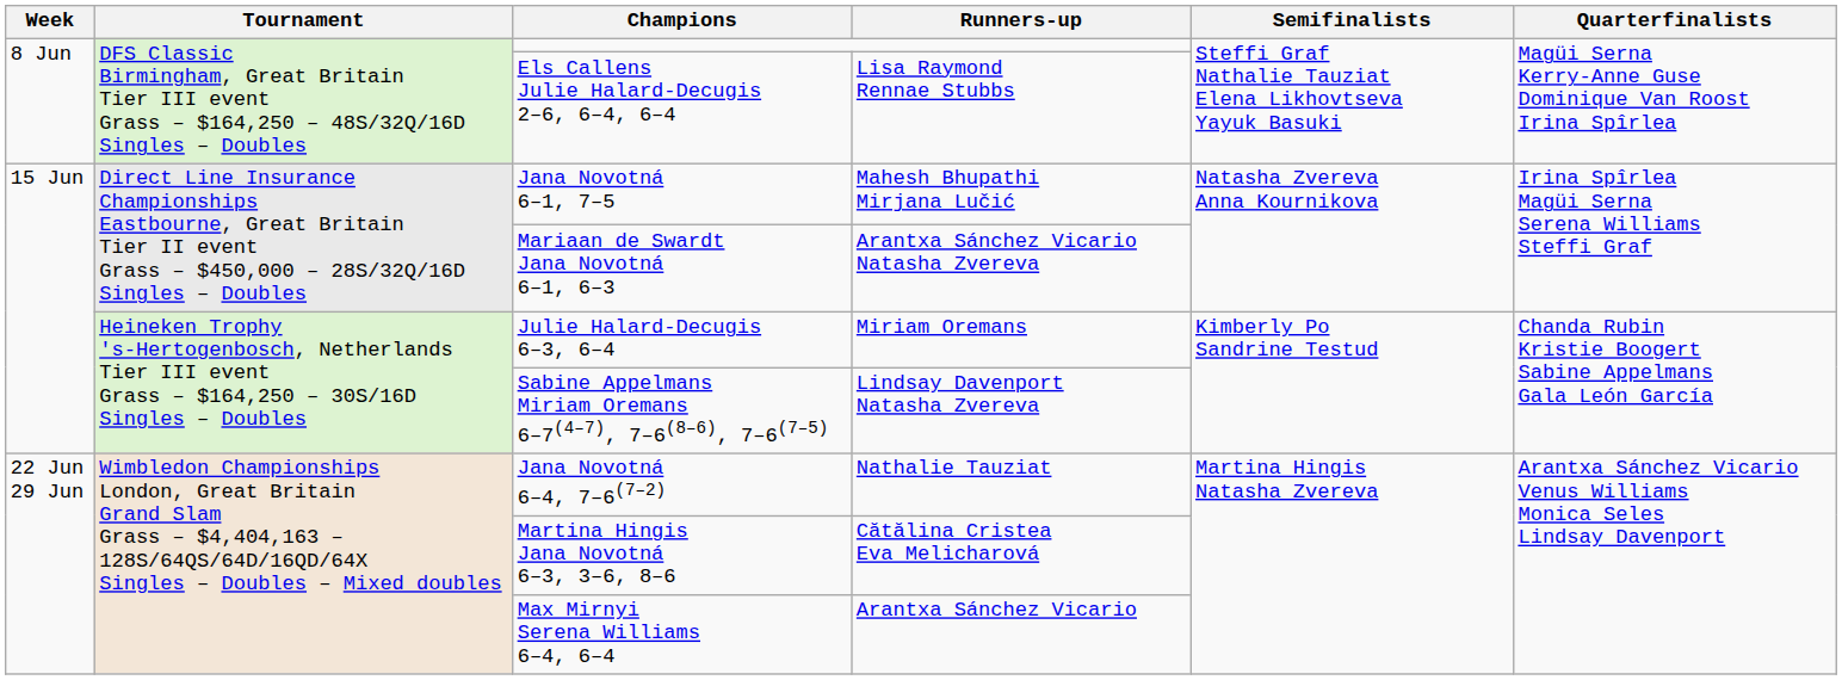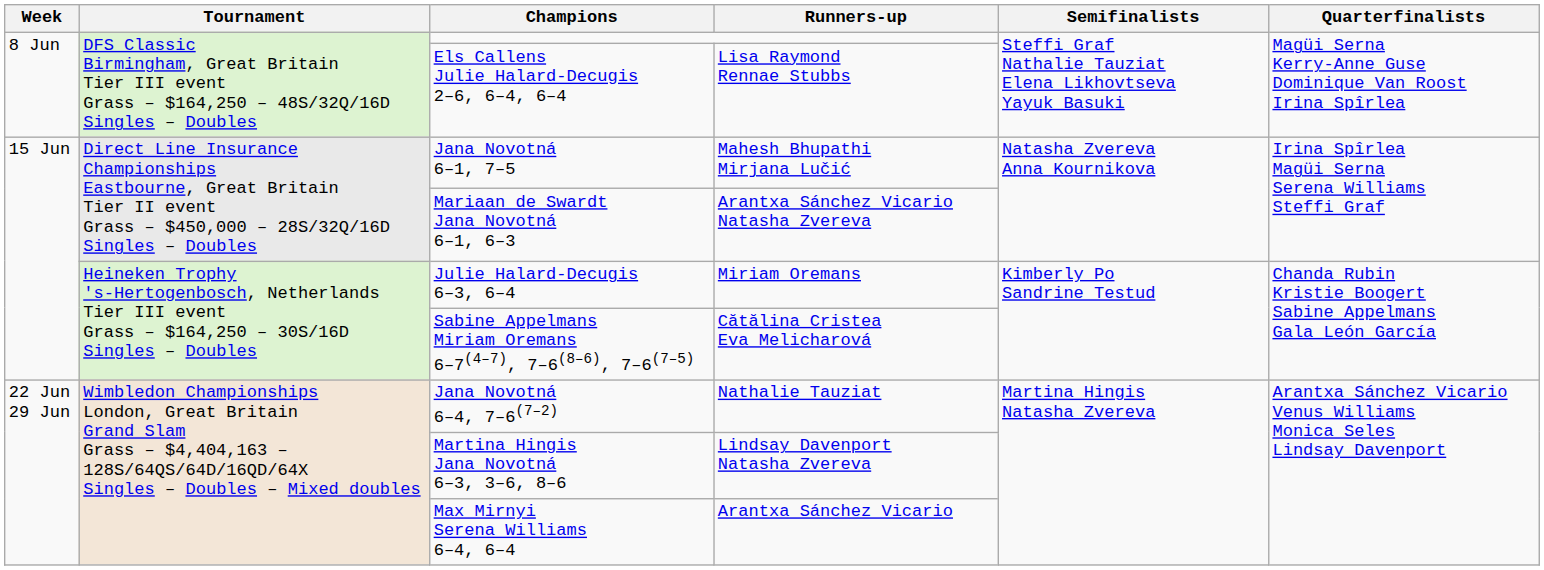Sabine Appelmans Miriam Oremans 6–7(4–7), 7–6(8–6), 7–6(7–5) | Runners-up: Lindsay Davenport Natasha Zvereva -> Cătălina Cristea Eva Melicharová
Martina Hingis Jana Novotná 6–3, 3–6, 8–6 | Runners-up: Cătălina Cristea Eva Melicharová -> Lindsay Davenport Natasha Zvereva
